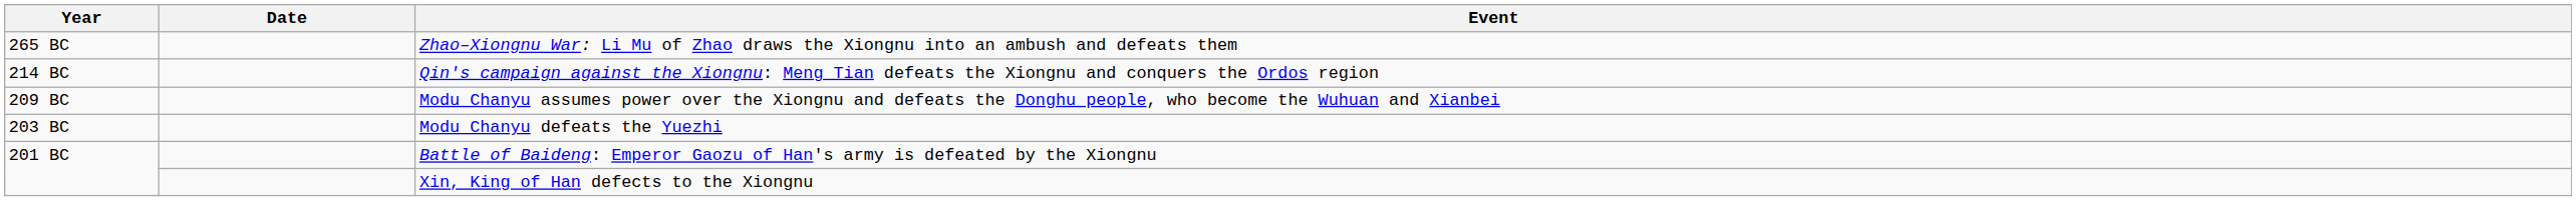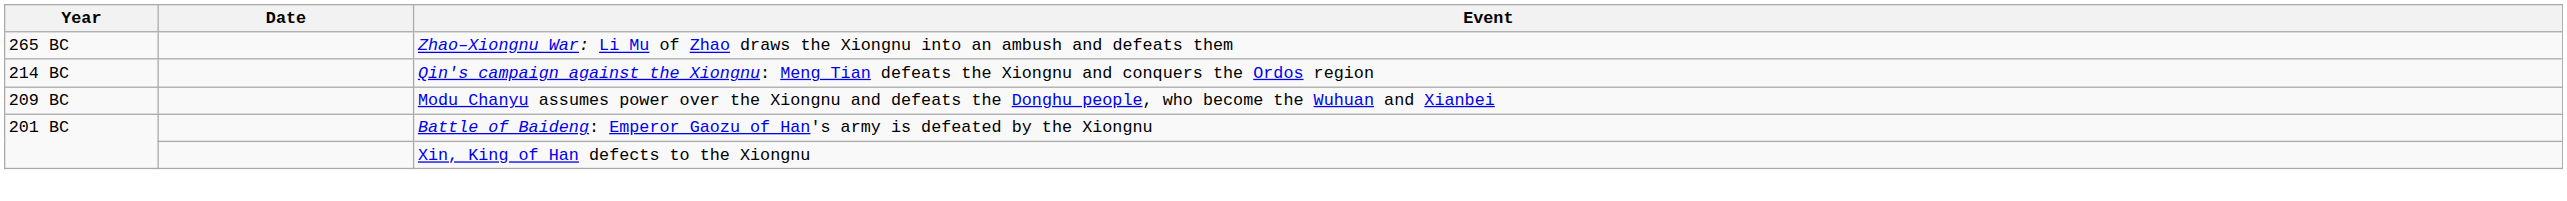- row: 203 BC | Modu Chanyu defeats the Yuezhi
